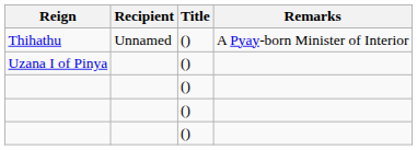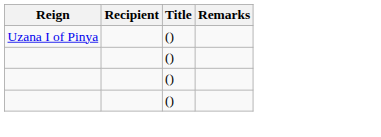- row: Thihathu | Unnamed | () | A Pyay-born Minister of Interior
